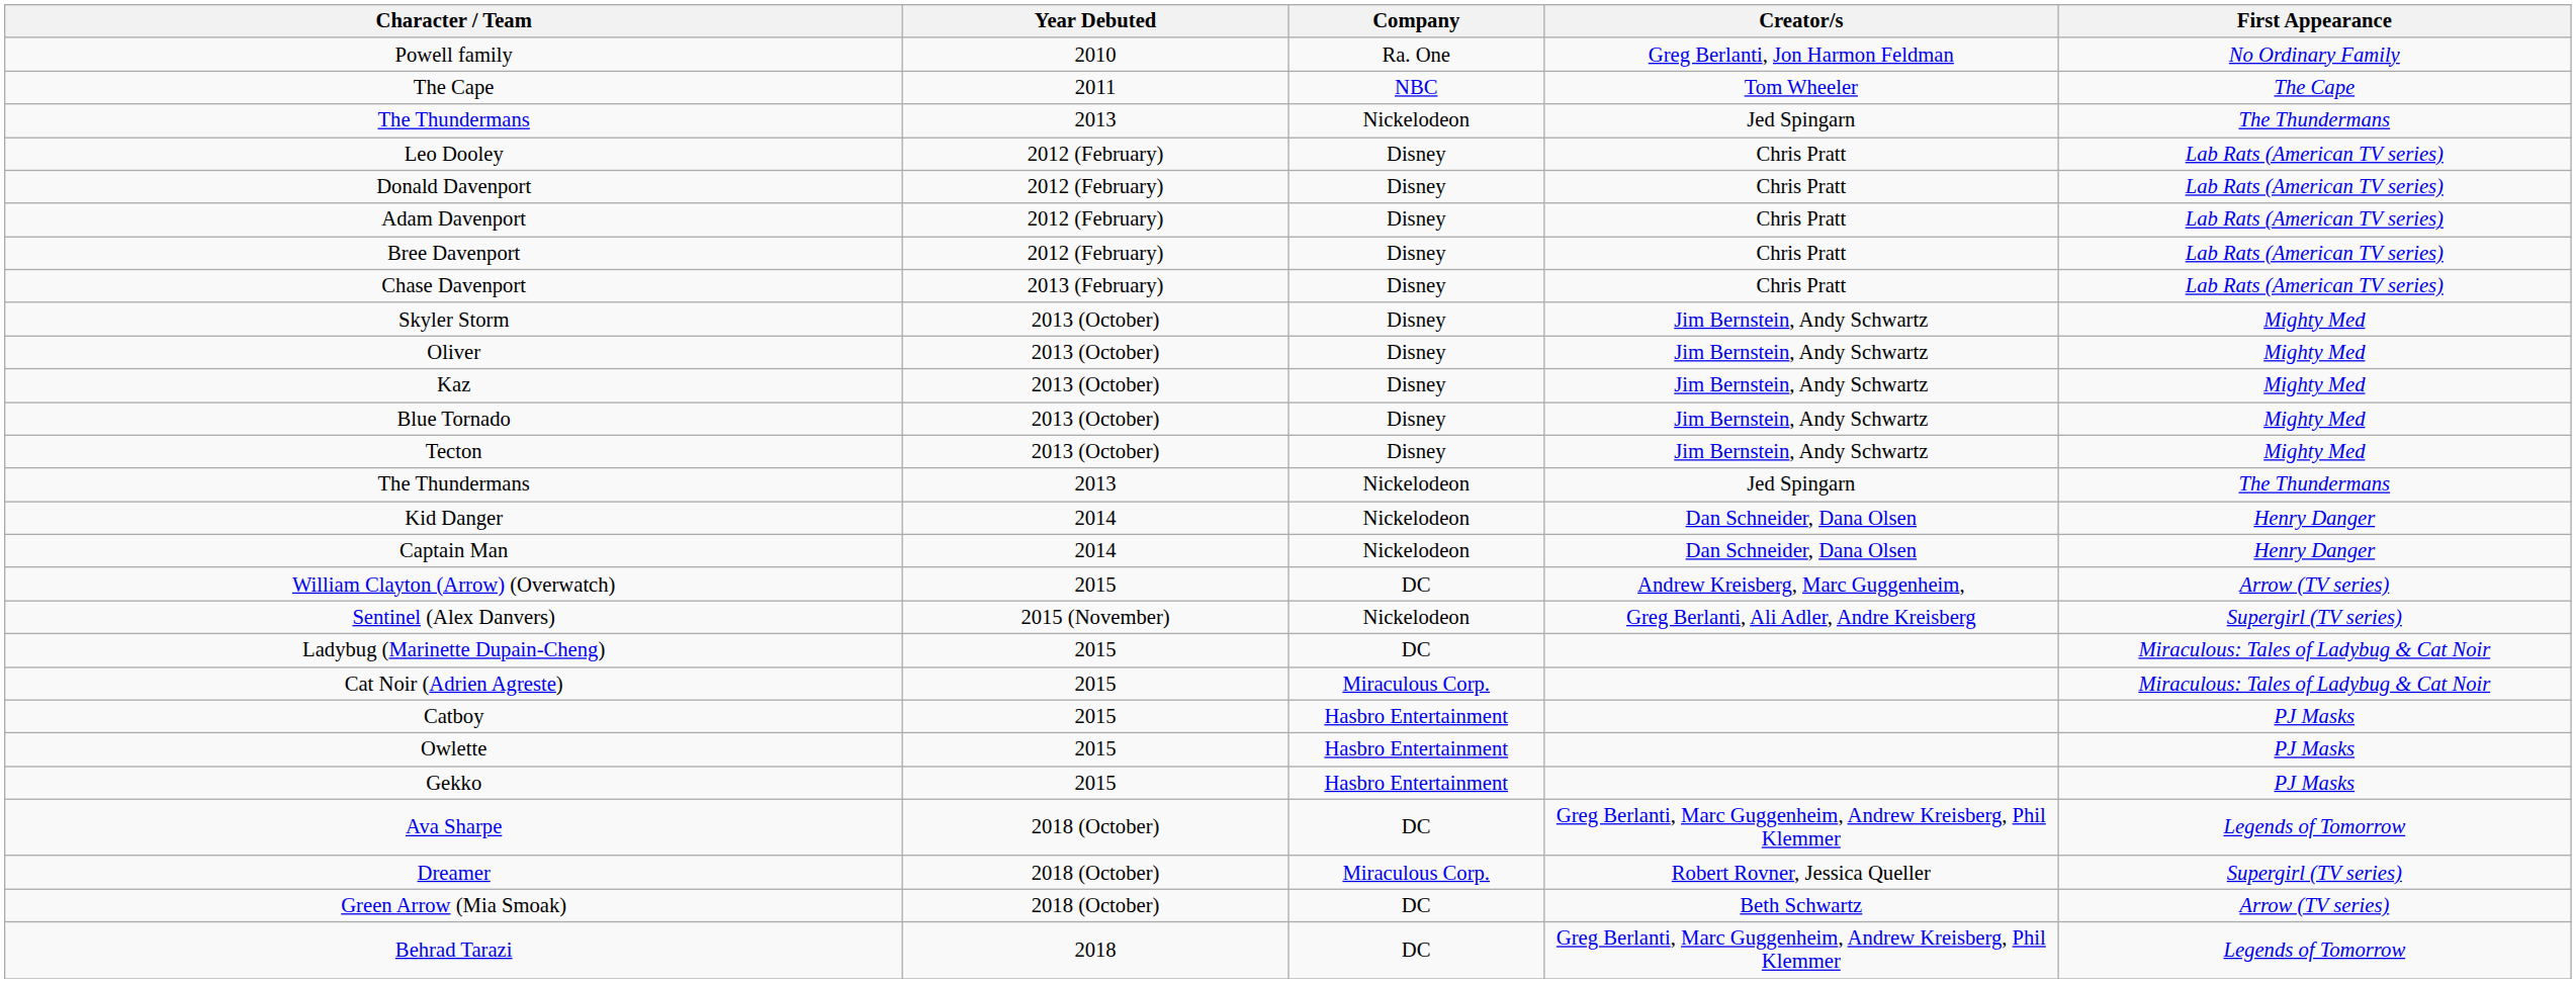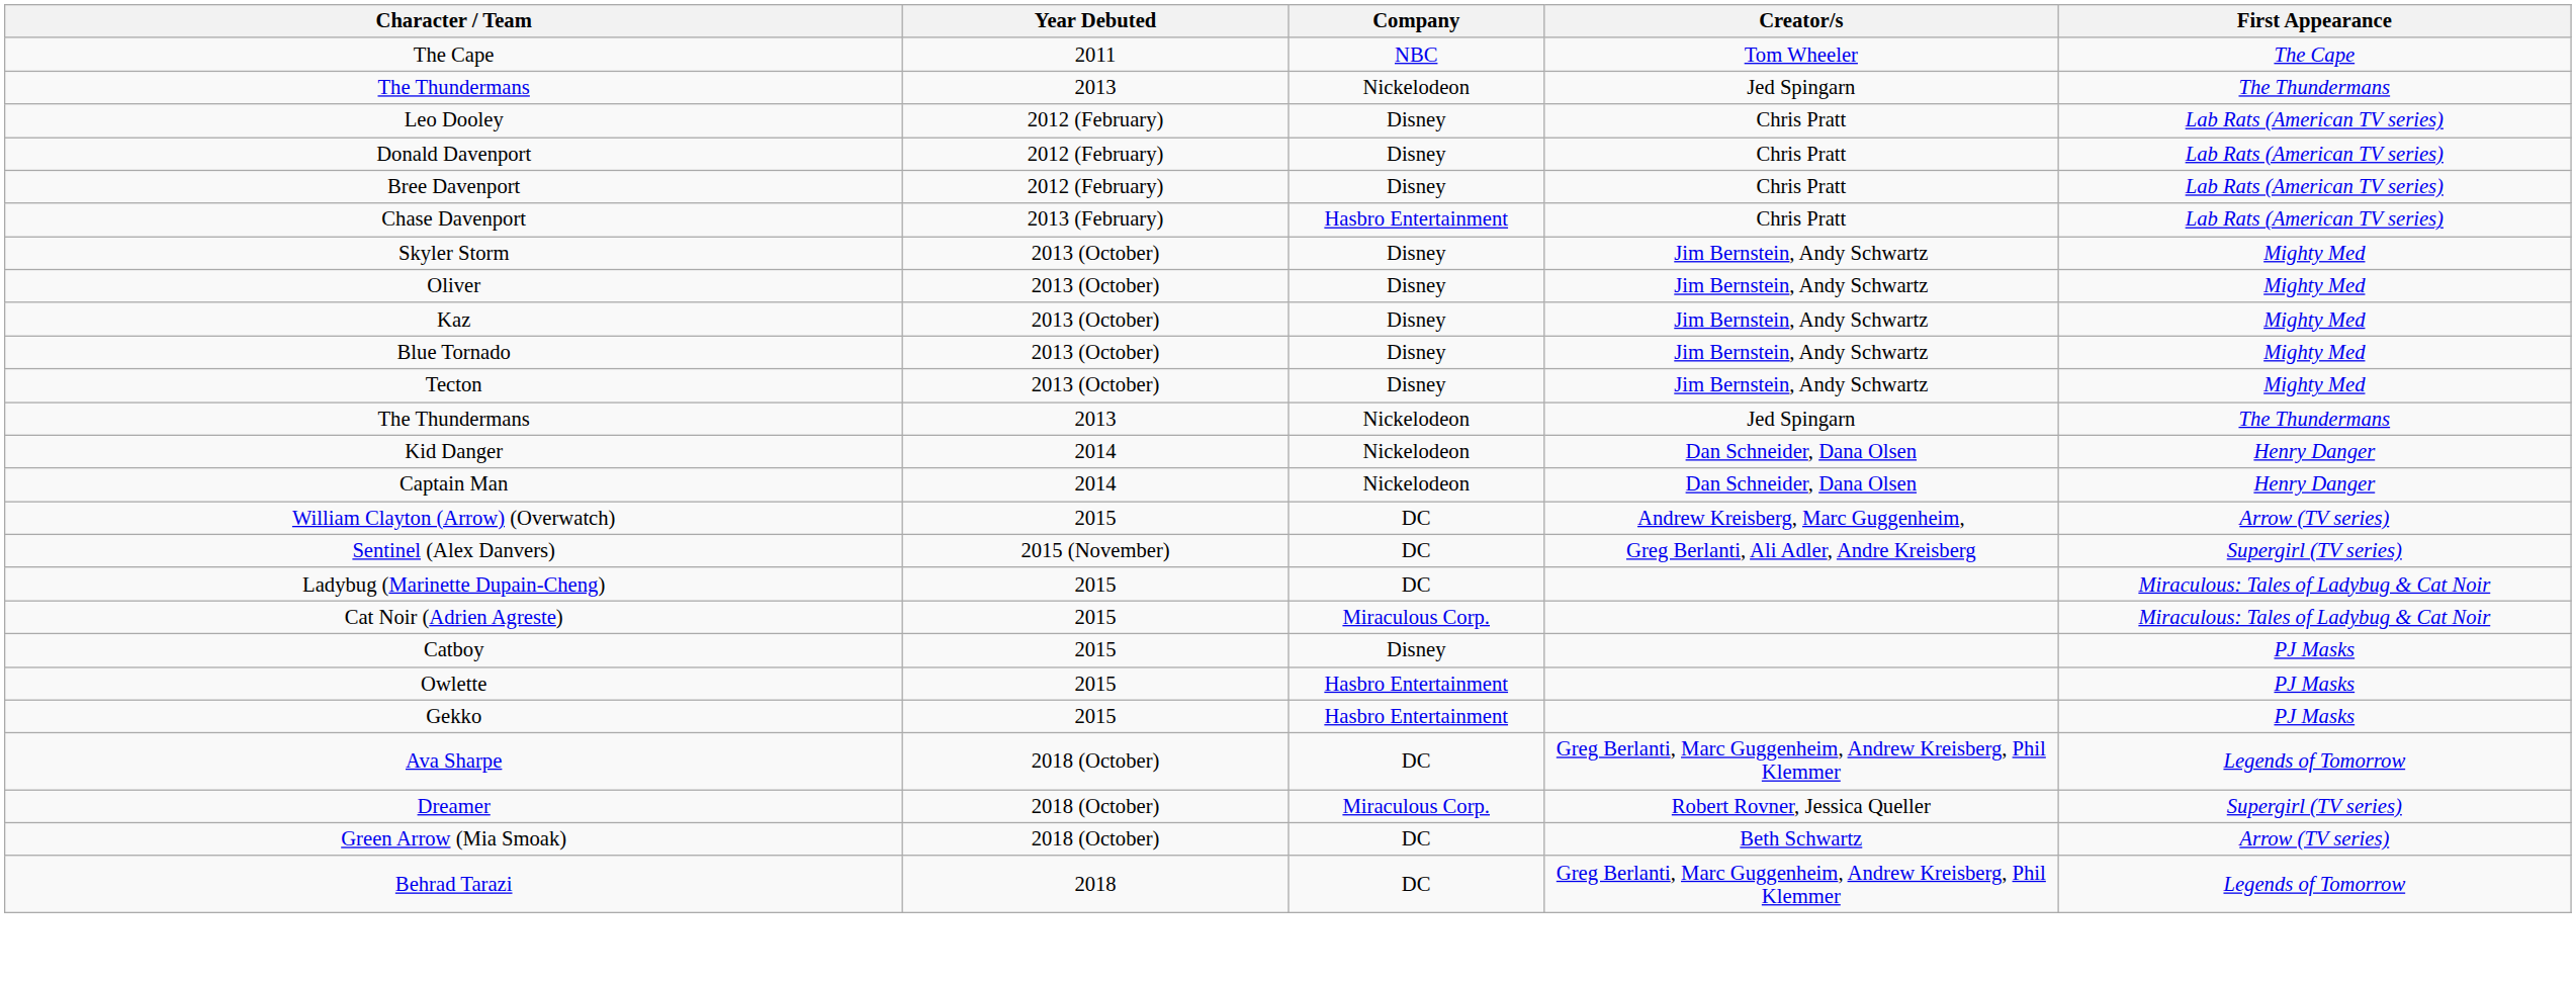- row: Powell family | 2010 | Ra. One | Greg Berlanti, Jon Harmon Feldman | No Ordinary Family
- row: Adam Davenport | 2012 (February) | Disney | Chris Pratt | Lab Rats (American TV series)
Chase Davenport | Company: Disney -> Hasbro Entertainment
Sentinel (Alex Danvers) | Company: Nickelodeon -> DC
Catboy | Company: Hasbro Entertainment -> Disney
